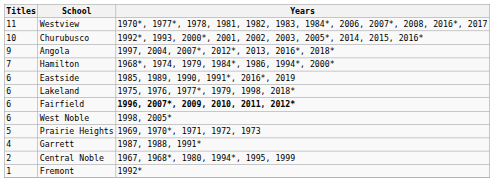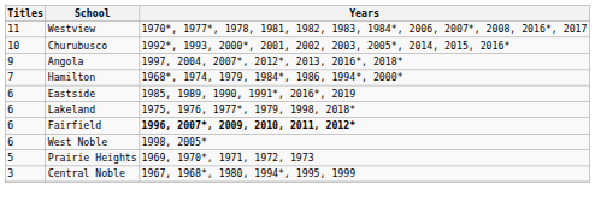- row: 4 | Garrett | 1987, 1988, 1991*
Central Noble | Titles: 2 -> 3
- row: 1 | Fremont | 1992*
